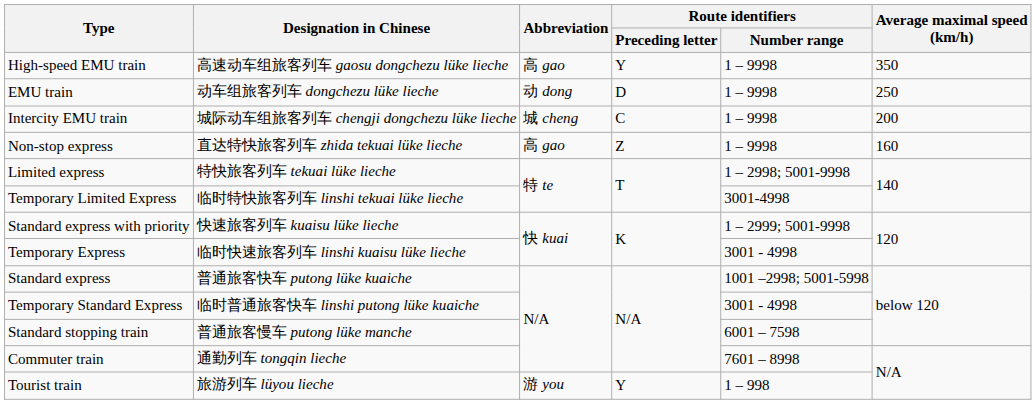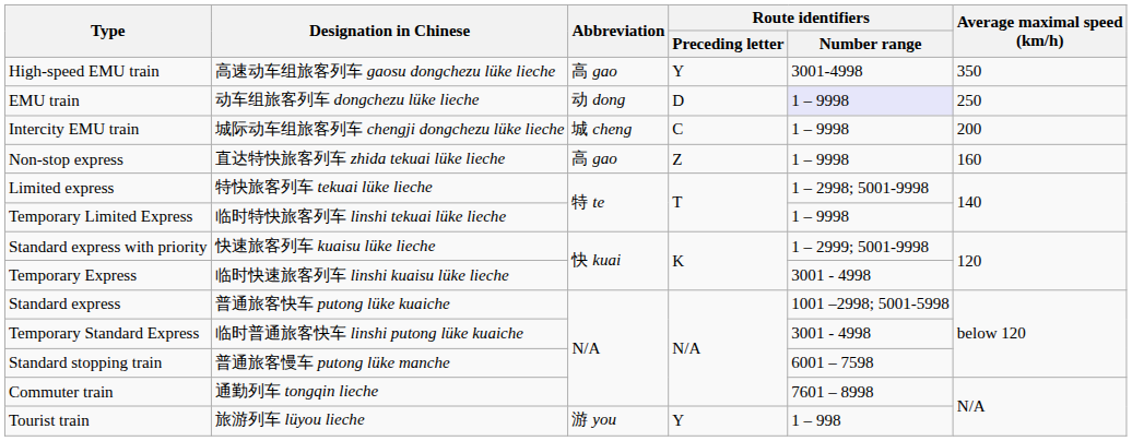High-speed EMU train | Route identifiers / Number range: 1 – 9998 -> 3001-4998
EMU train | Route identifiers / Number range: no background -> lavender background
Temporary Limited Express | Route identifiers / Number range: 3001-4998 -> 1 – 9998
